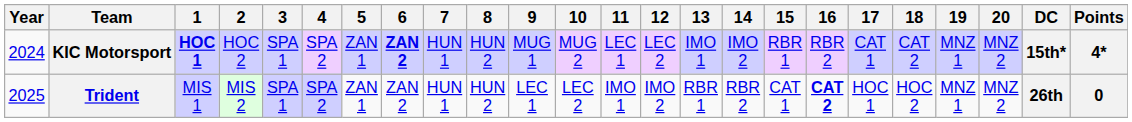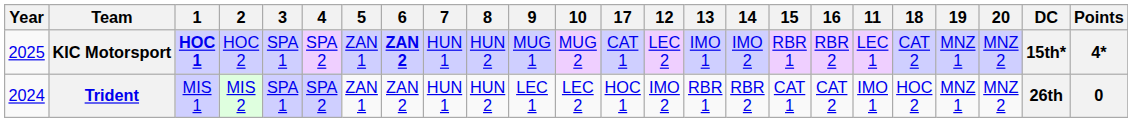columns swapped: 11 <-> 17
KIC Motorsport | Year: 2024 -> 2025
Trident | Year: 2025 -> 2024
Trident | 16: bold -> normal
